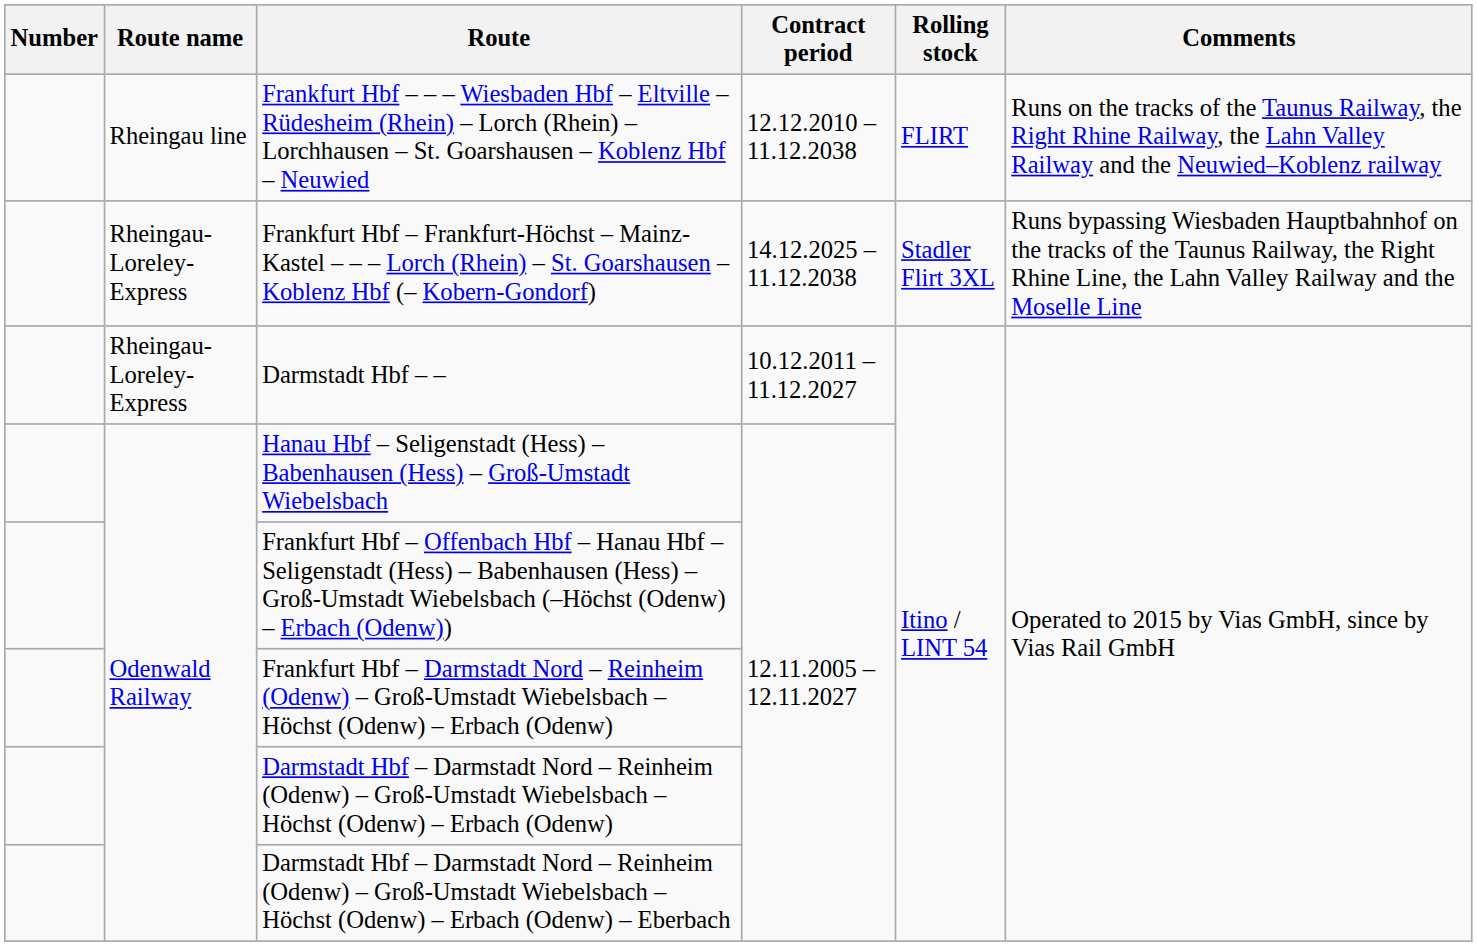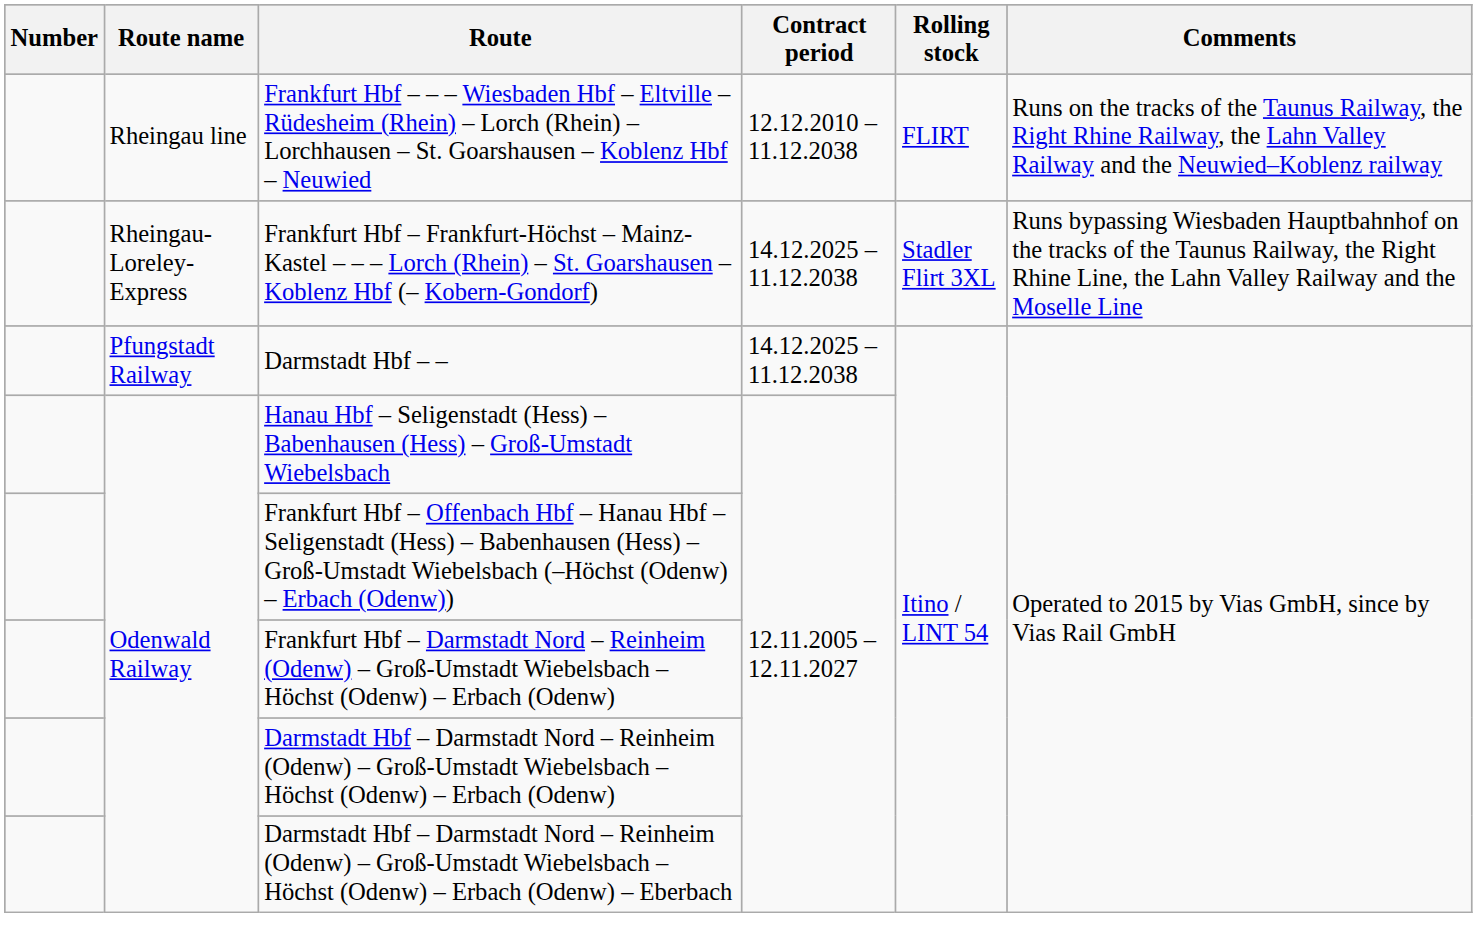Darmstadt Hbf – – | Route name: Rheingau-Loreley-Express -> Pfungstadt Railway
Darmstadt Hbf – – | Contract period: 10.12.2011 – 11.12.2027 -> 14.12.2025 – 11.12.2038
